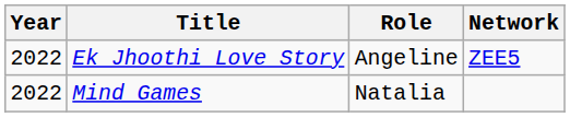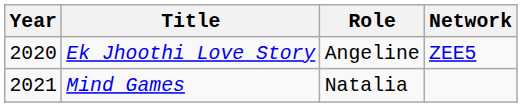Ek Jhoothi Love Story | Year: 2022 -> 2020
Mind Games | Year: 2022 -> 2021
